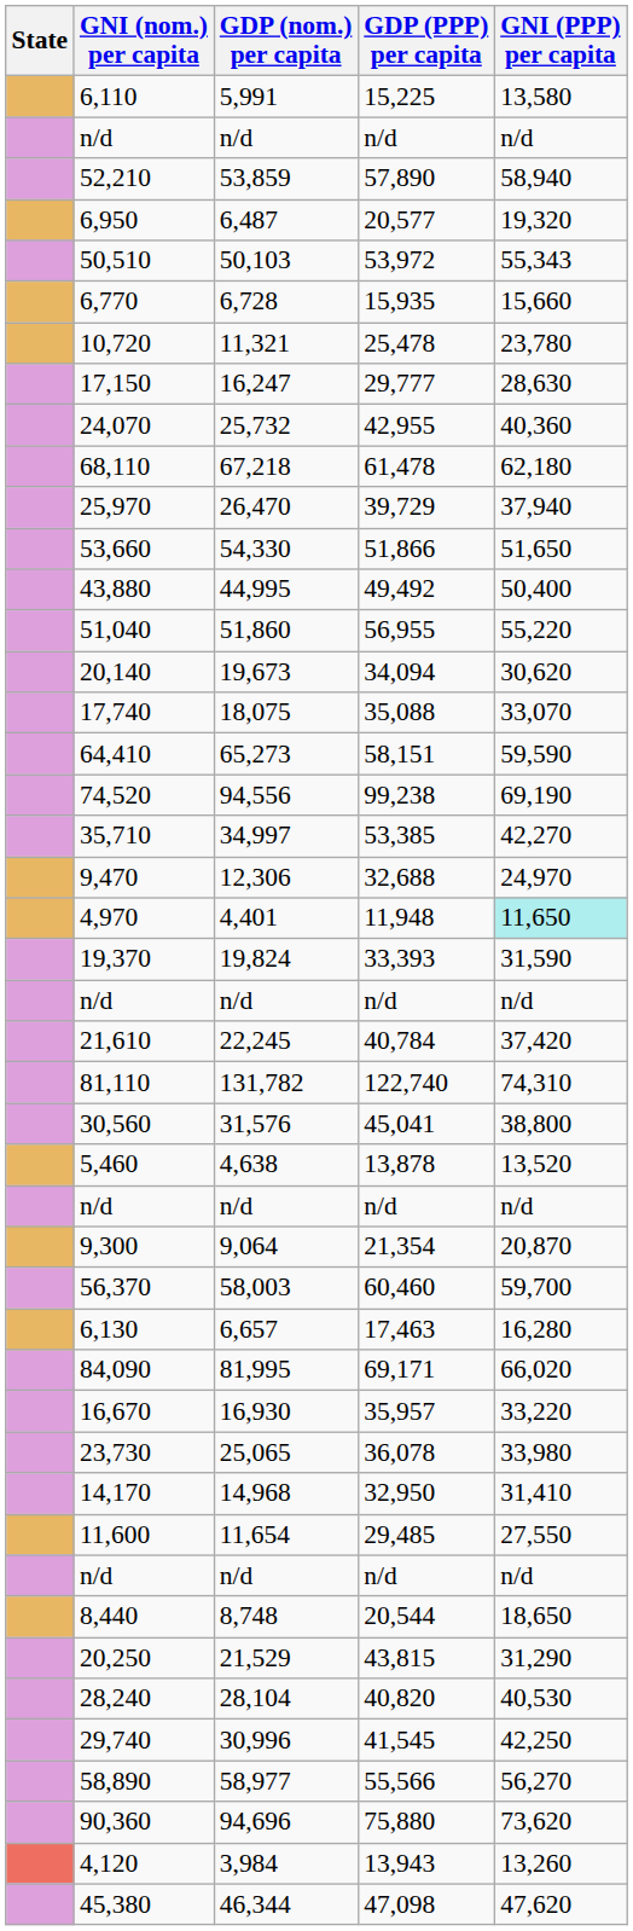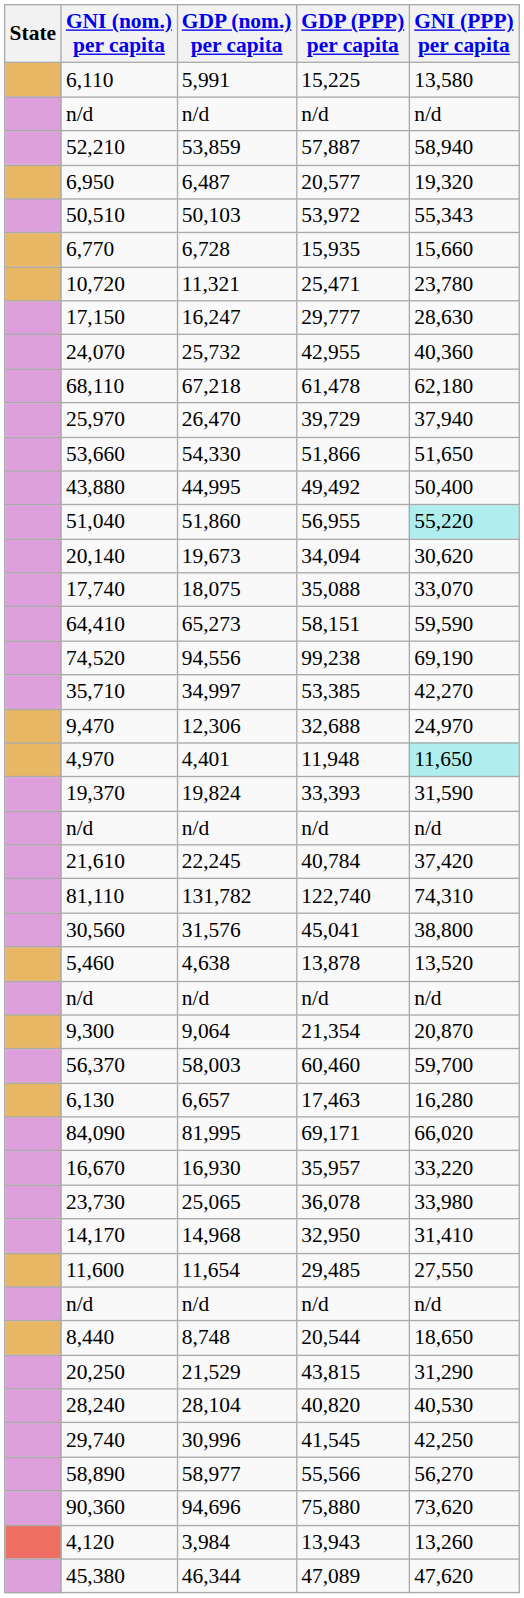52,210 | GDP (PPP) per capita: 57,890 -> 57,887
10,720 | GDP (PPP) per capita: 25,478 -> 25,471
51,040 | GNI (PPP) per capita: no background -> paleturquoise background
45,380 | GDP (PPP) per capita: 47,098 -> 47,089
